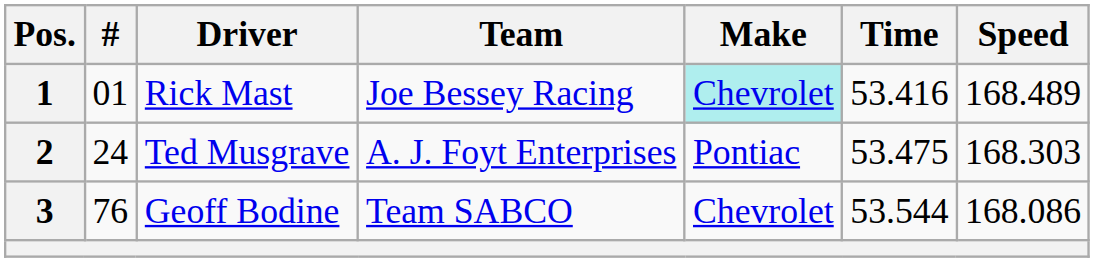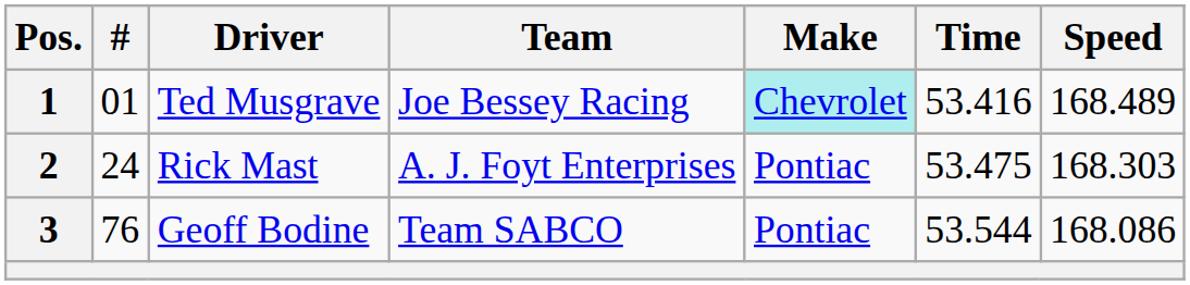1 | Driver: Rick Mast -> Ted Musgrave
2 | Driver: Ted Musgrave -> Rick Mast
3 | Make: Chevrolet -> Pontiac
